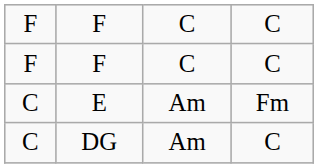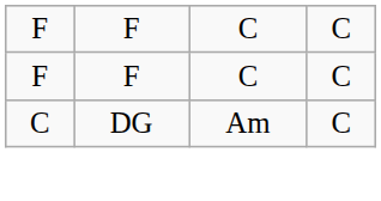- row: C | E | Am | Fm
